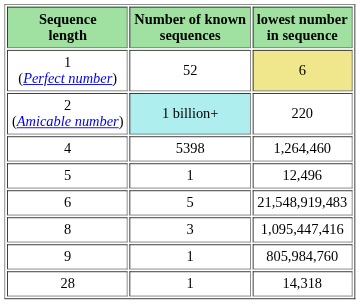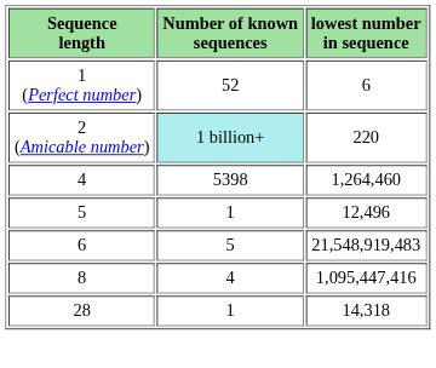1 (Perfect number) | lowest number in sequence: khaki background -> no background
8 | Number of known sequences: 3 -> 4
- row: 9 | 1 | 805,984,760
